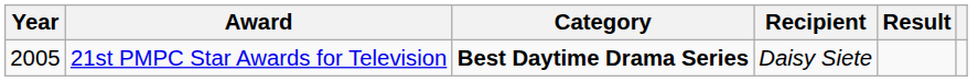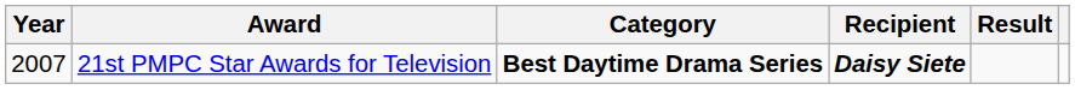21st PMPC Star Awards for Television | Year: 2005 -> 2007
21st PMPC Star Awards for Television | Recipient: normal -> bold
